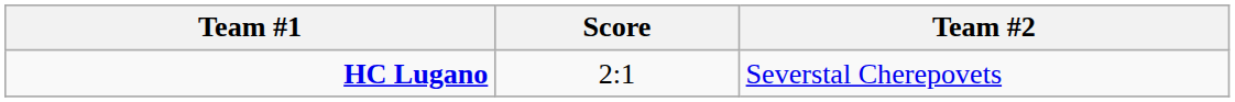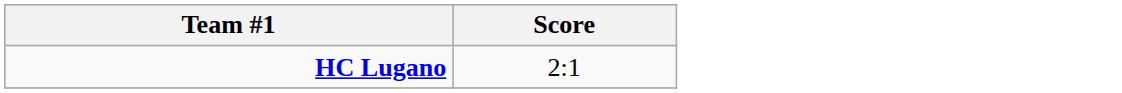- column: Team #2 | Severstal Cherepovets
